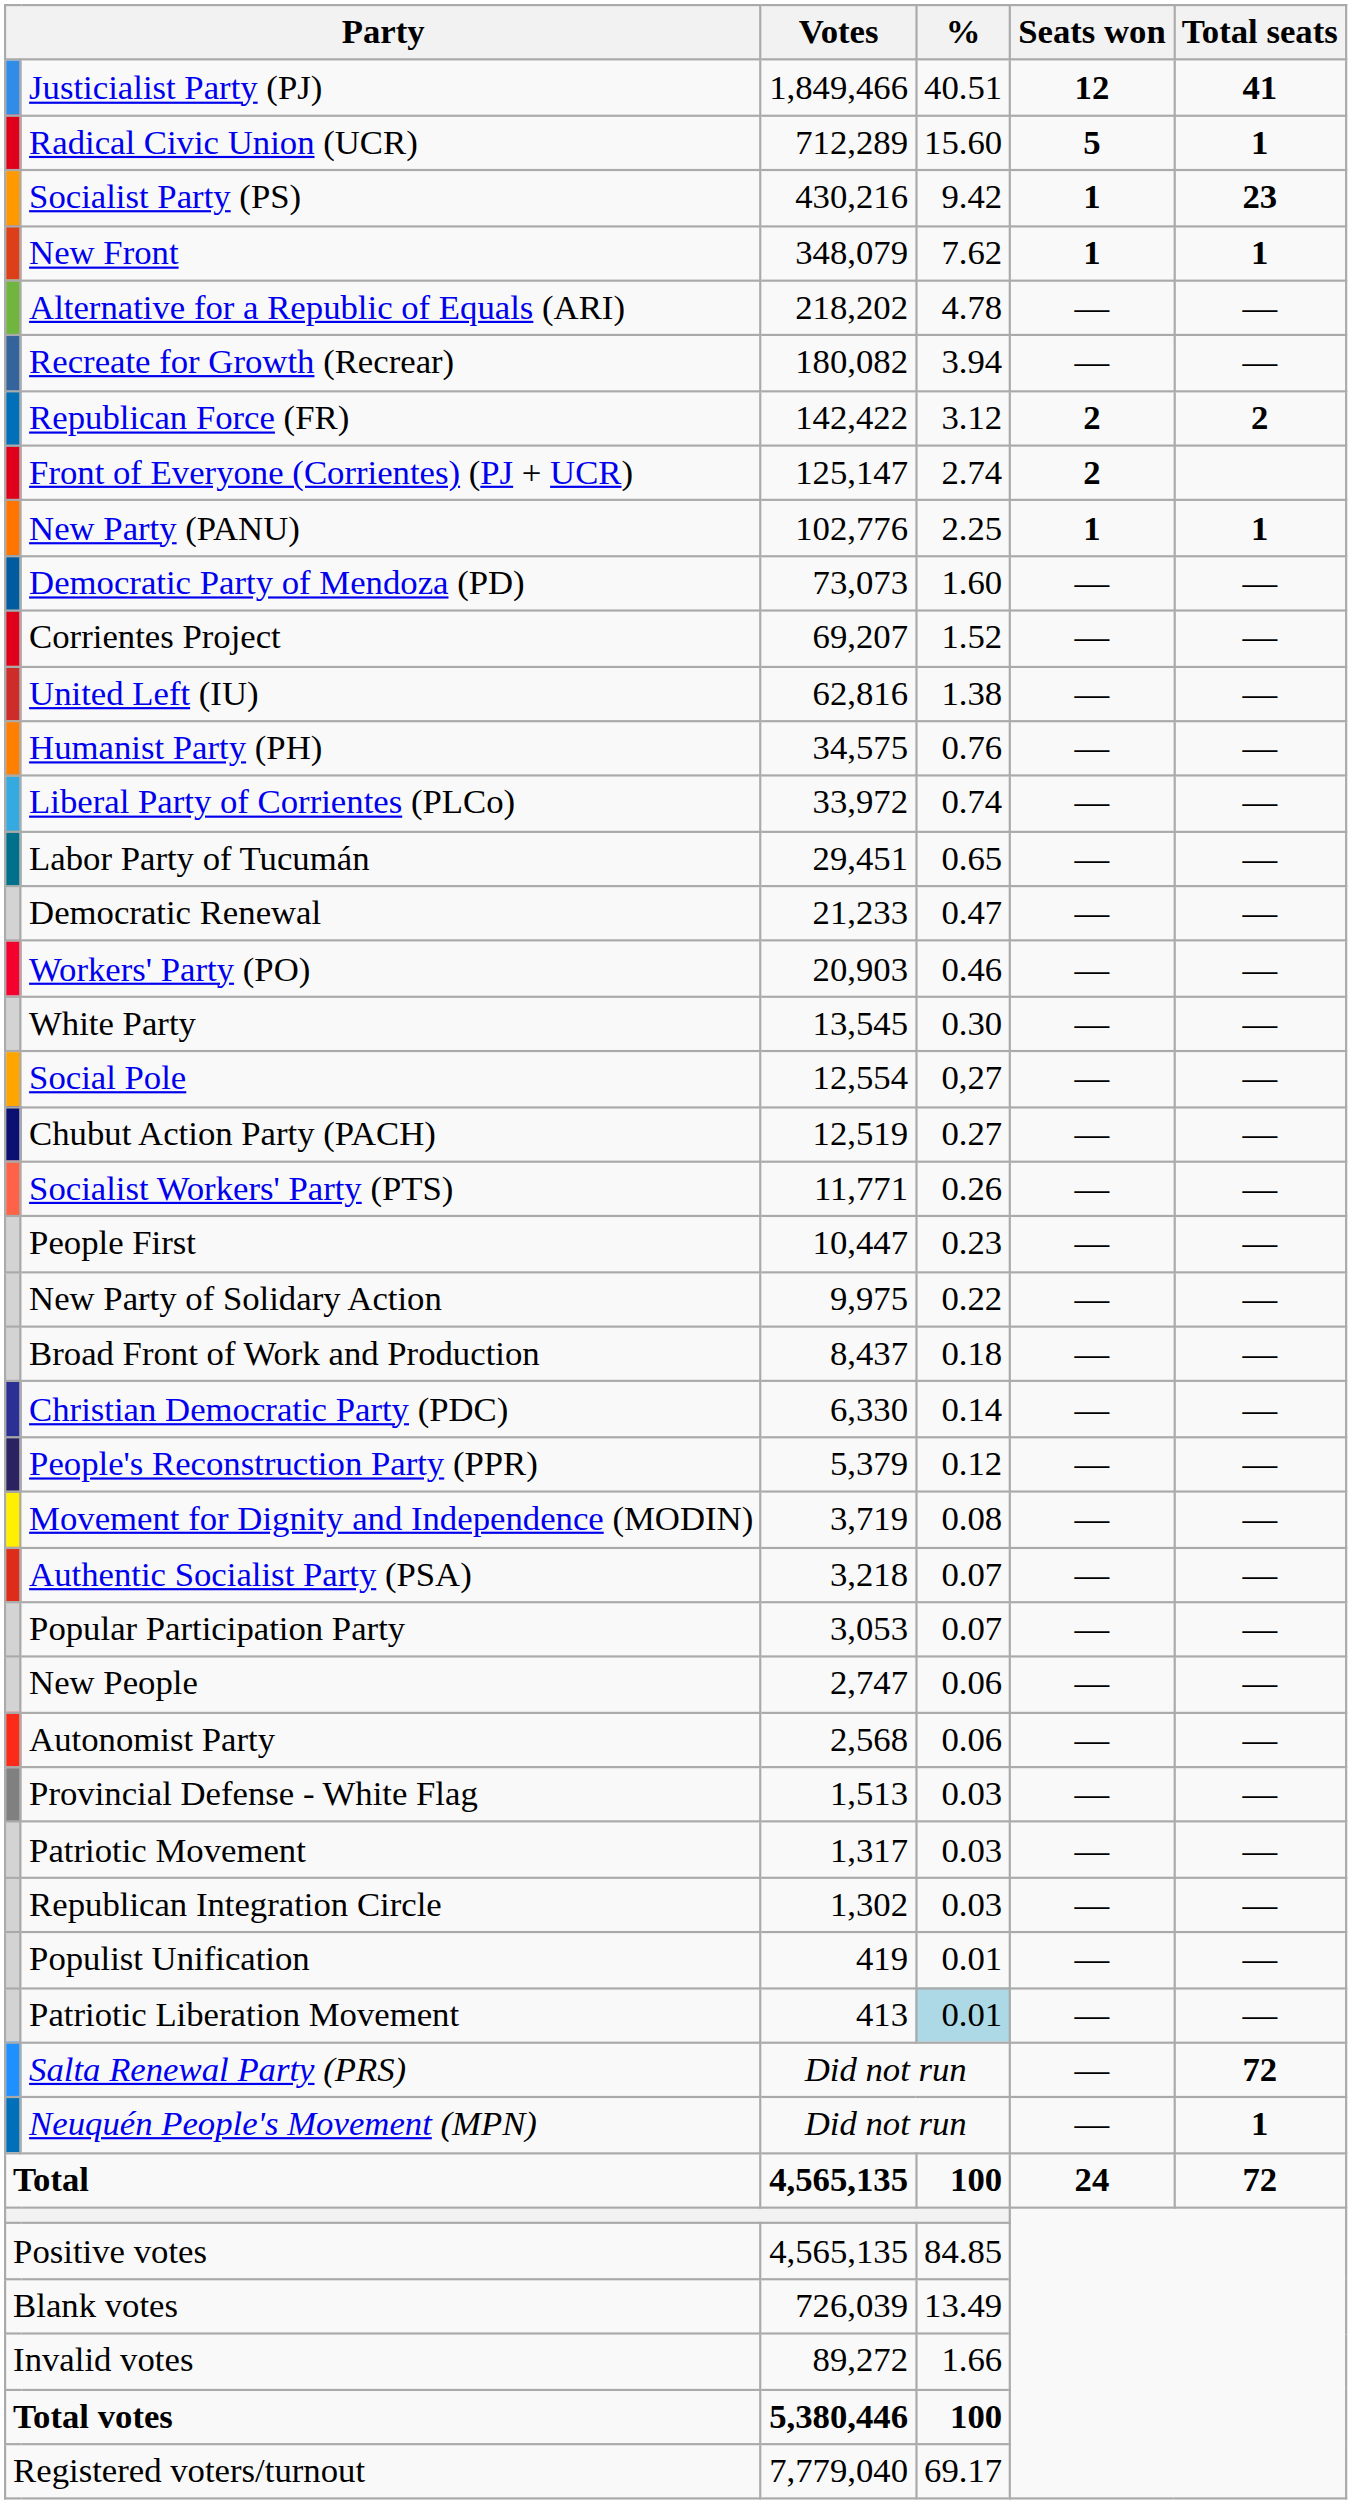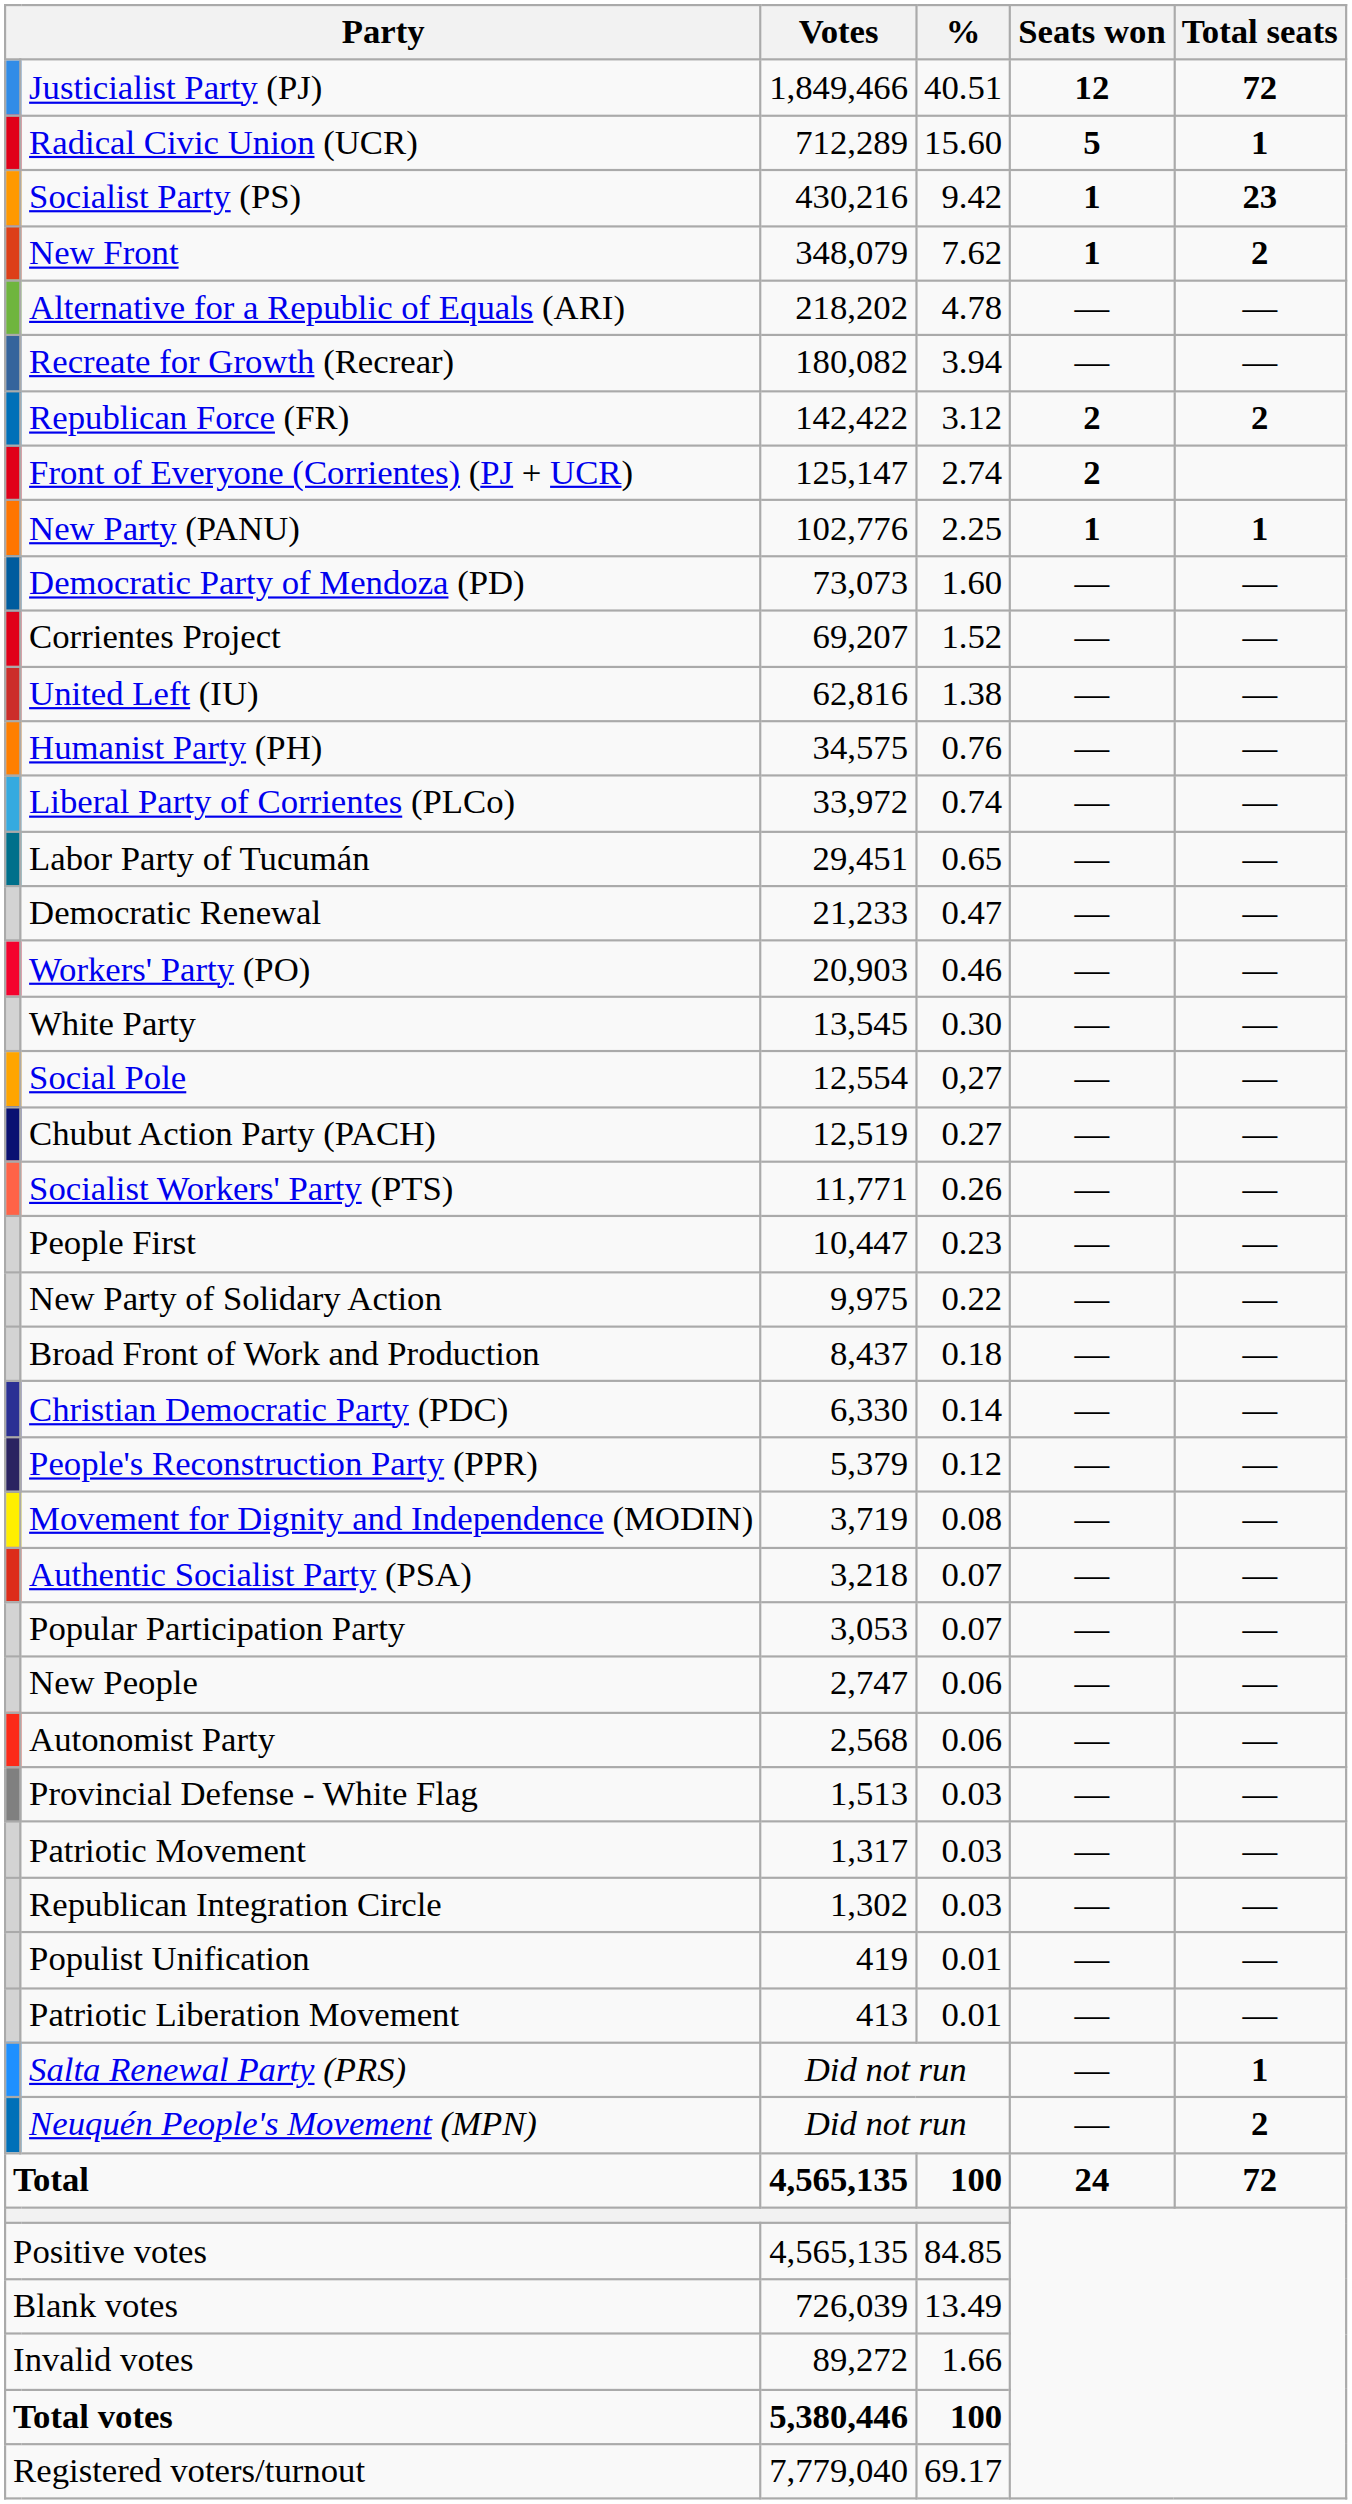Justicialist Party (PJ) | Total seats: 41 -> 72
New Front | Total seats: 1 -> 2
Patriotic Liberation Movement | %: lightblue background -> no background
Salta Renewal Party (PRS) | Total seats: 72 -> 1
Neuquén People's Movement (MPN) | Total seats: 1 -> 2
